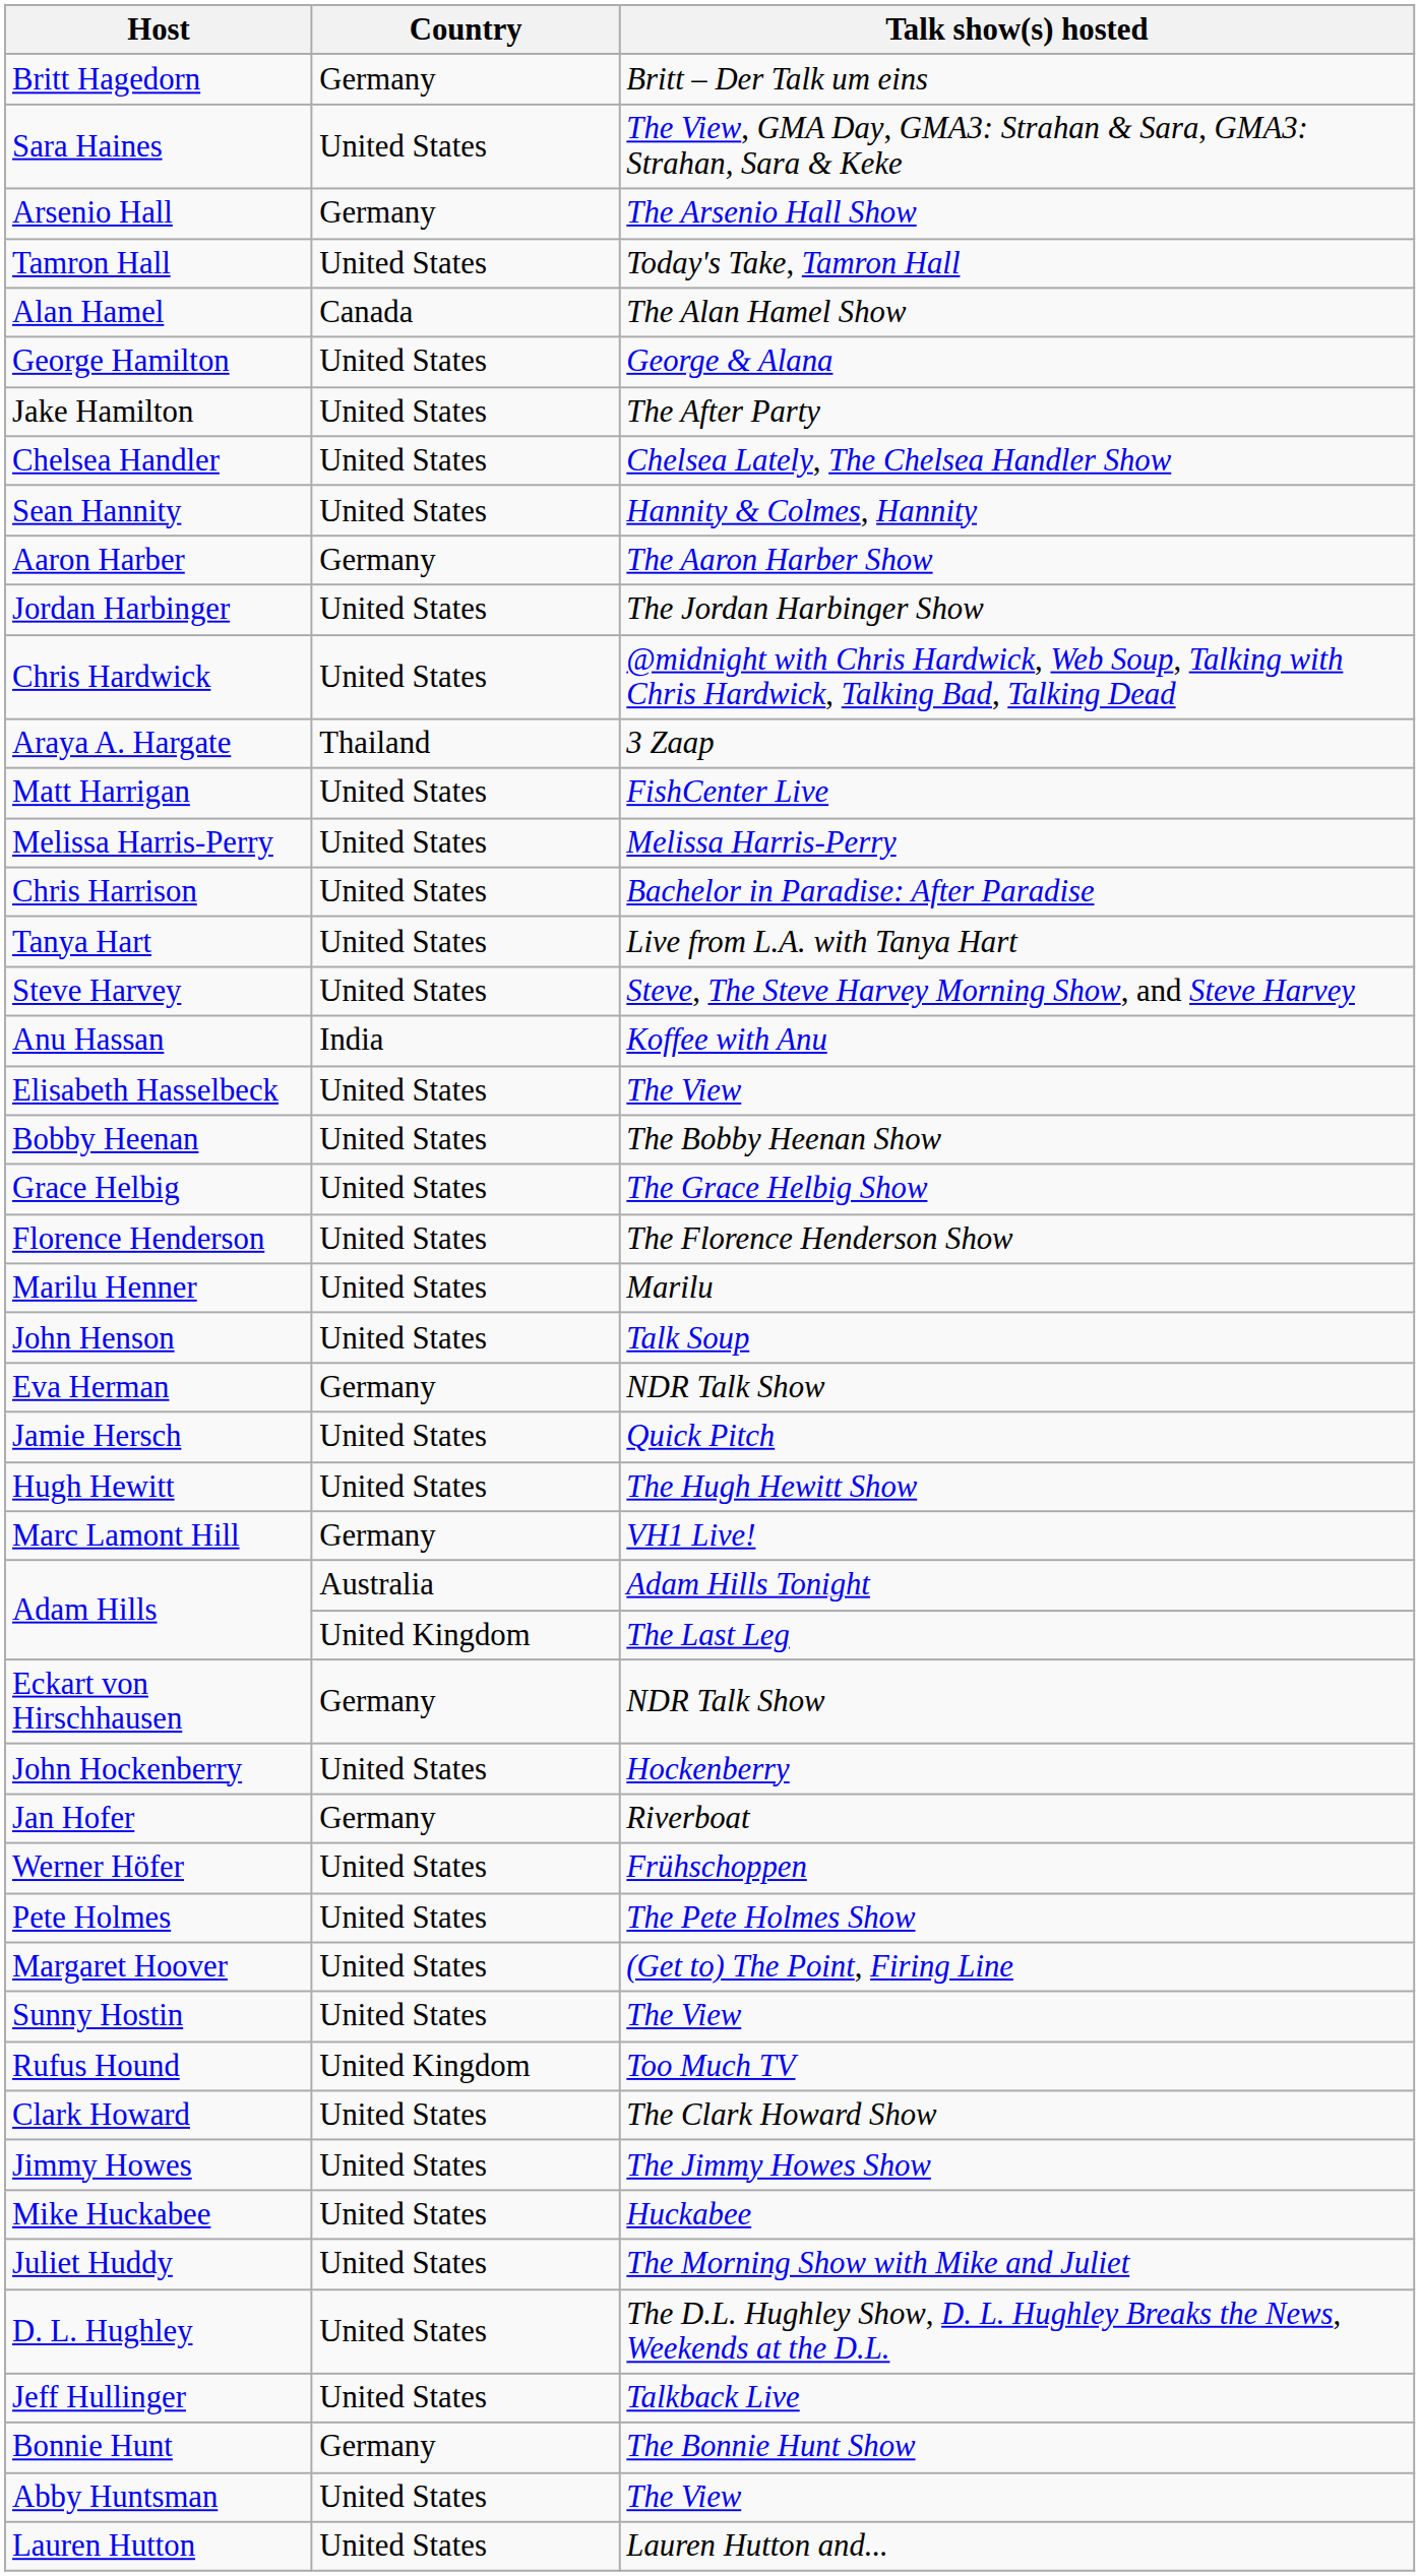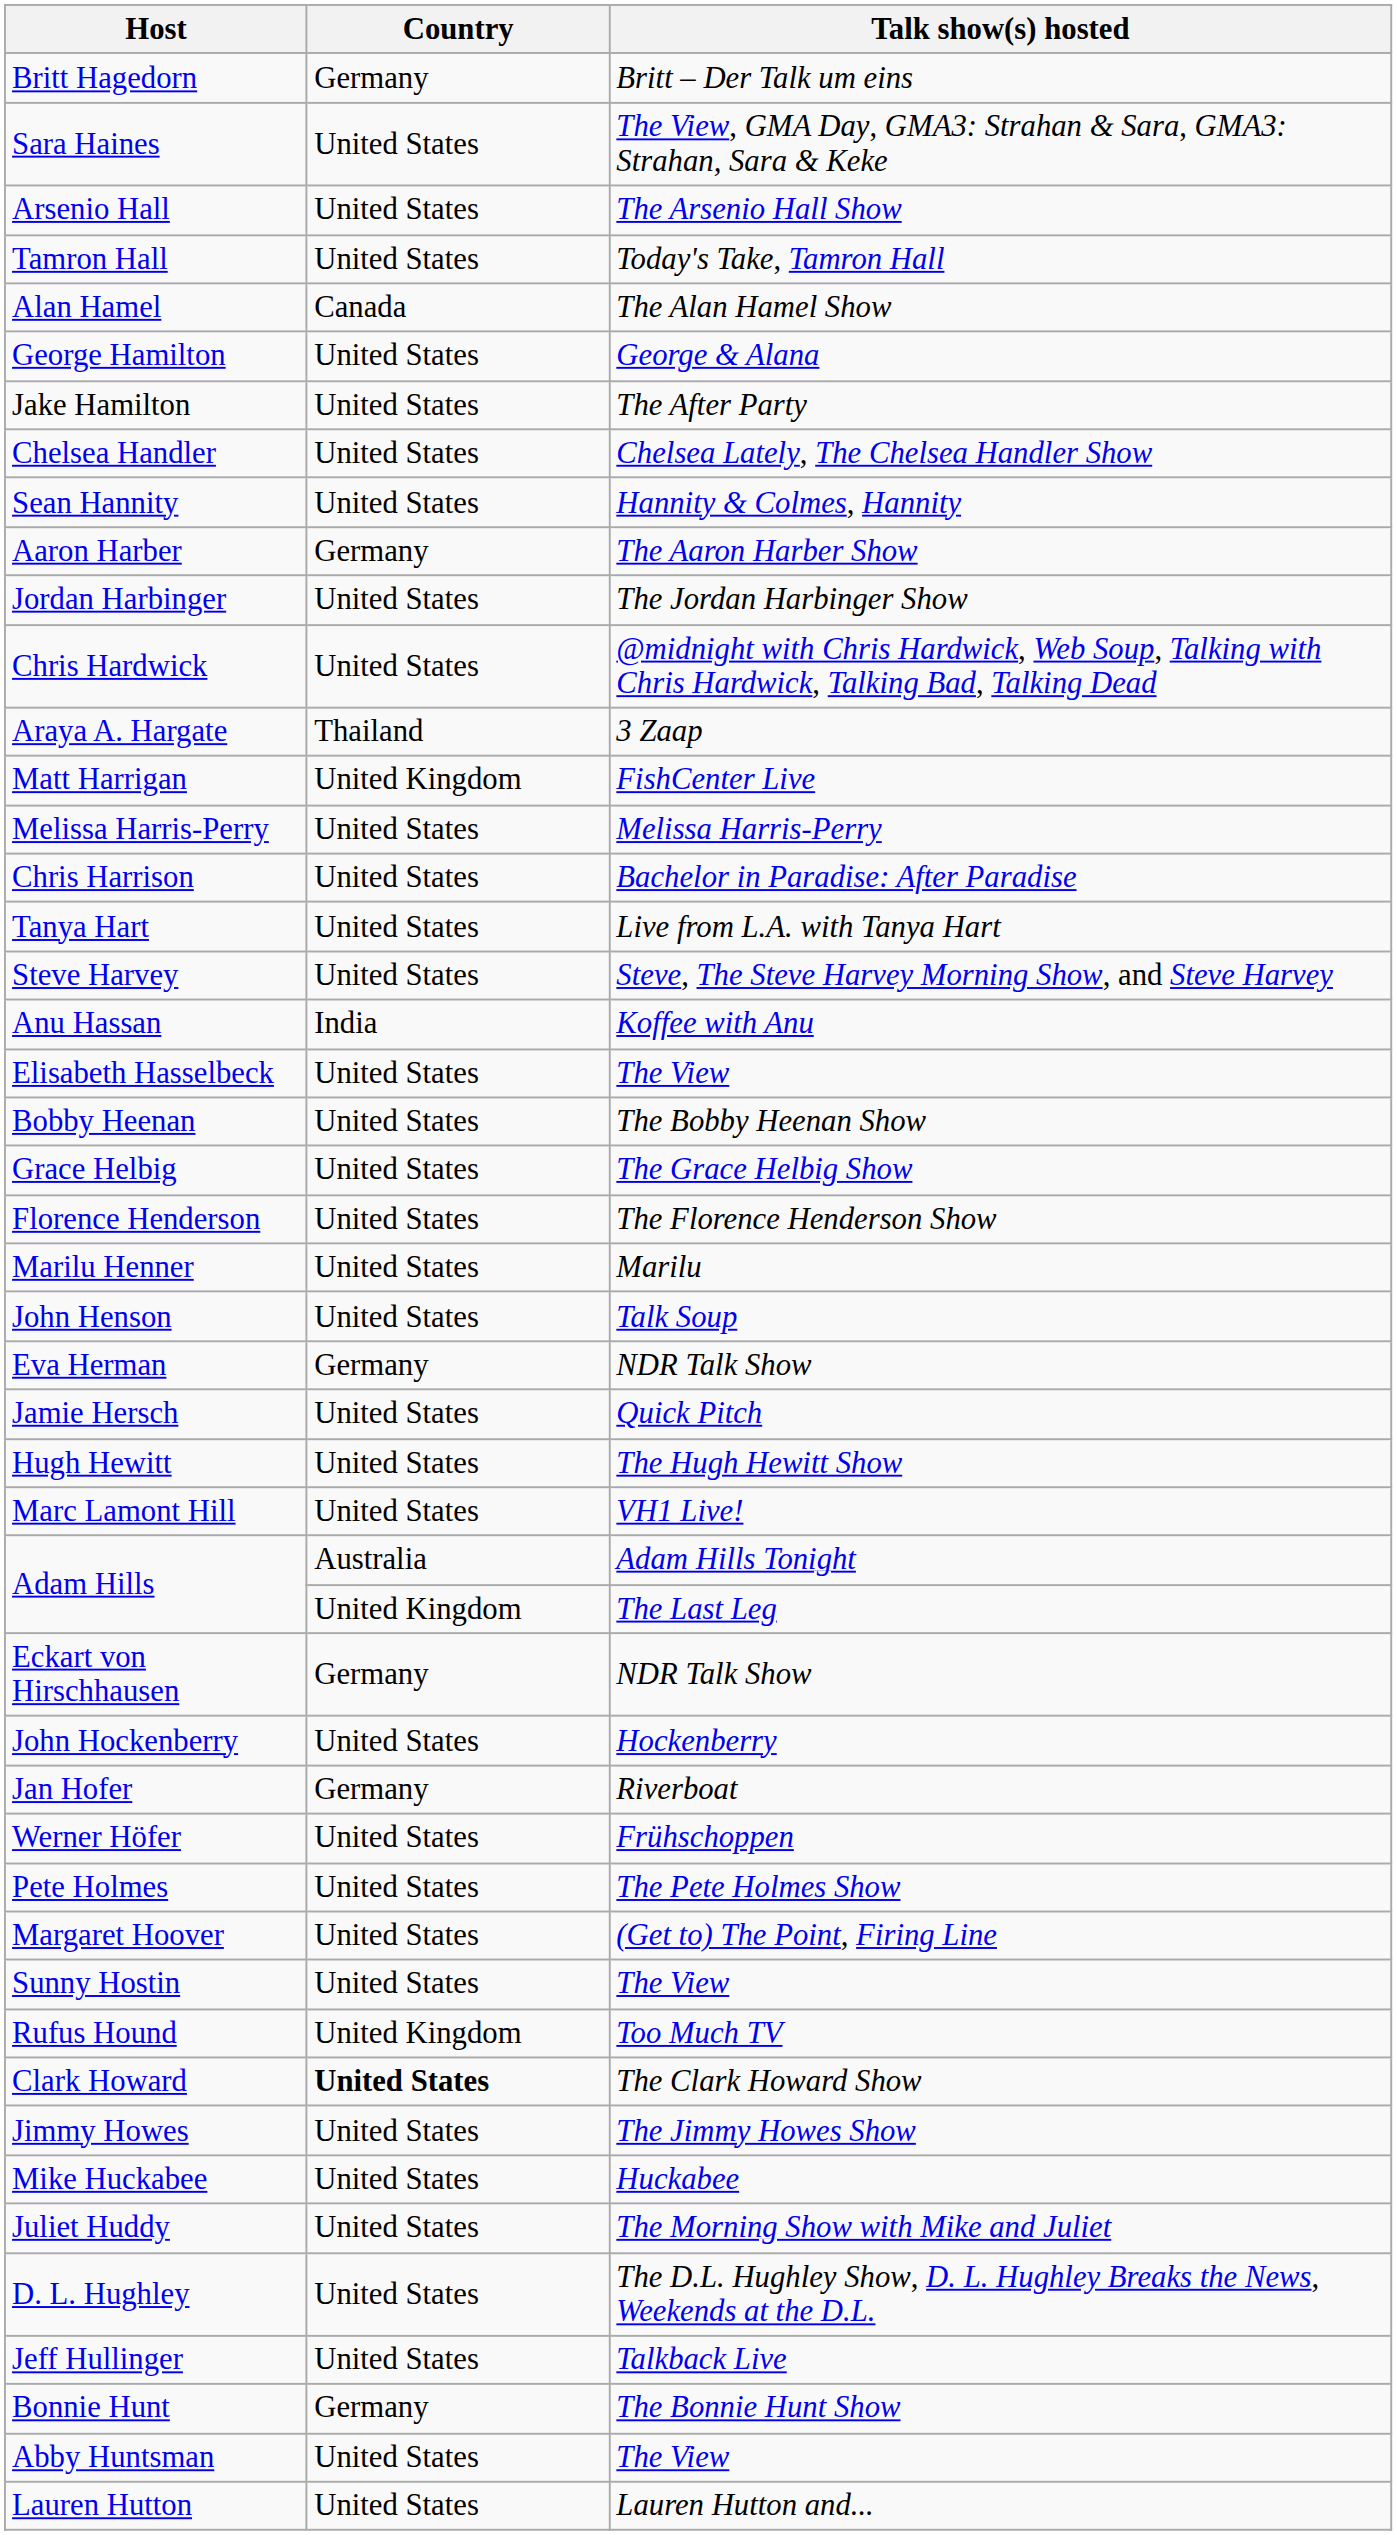Arsenio Hall | Country: Germany -> United States
Matt Harrigan | Country: United States -> United Kingdom
Marc Lamont Hill | Country: Germany -> United States
Clark Howard | Country: normal -> bold
